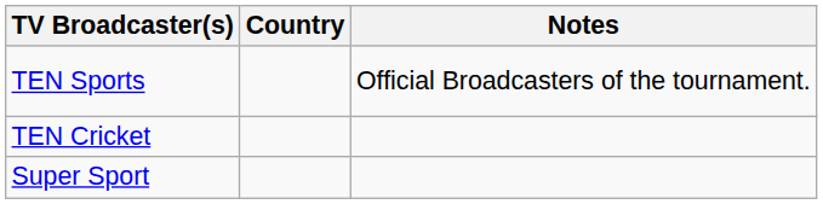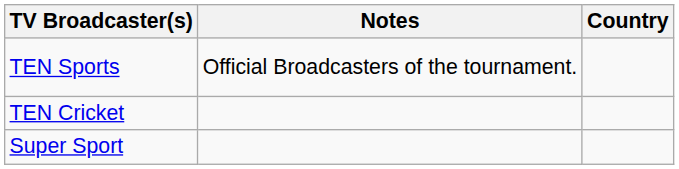columns swapped: Country <-> Notes
